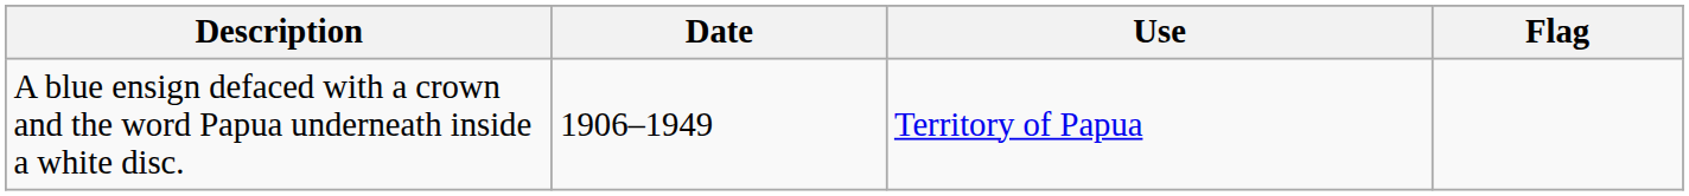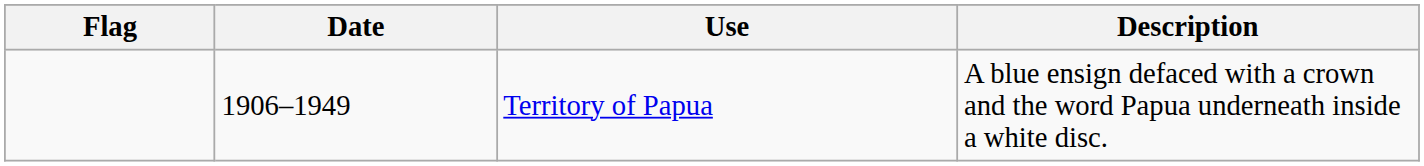columns swapped: Flag <-> Description
